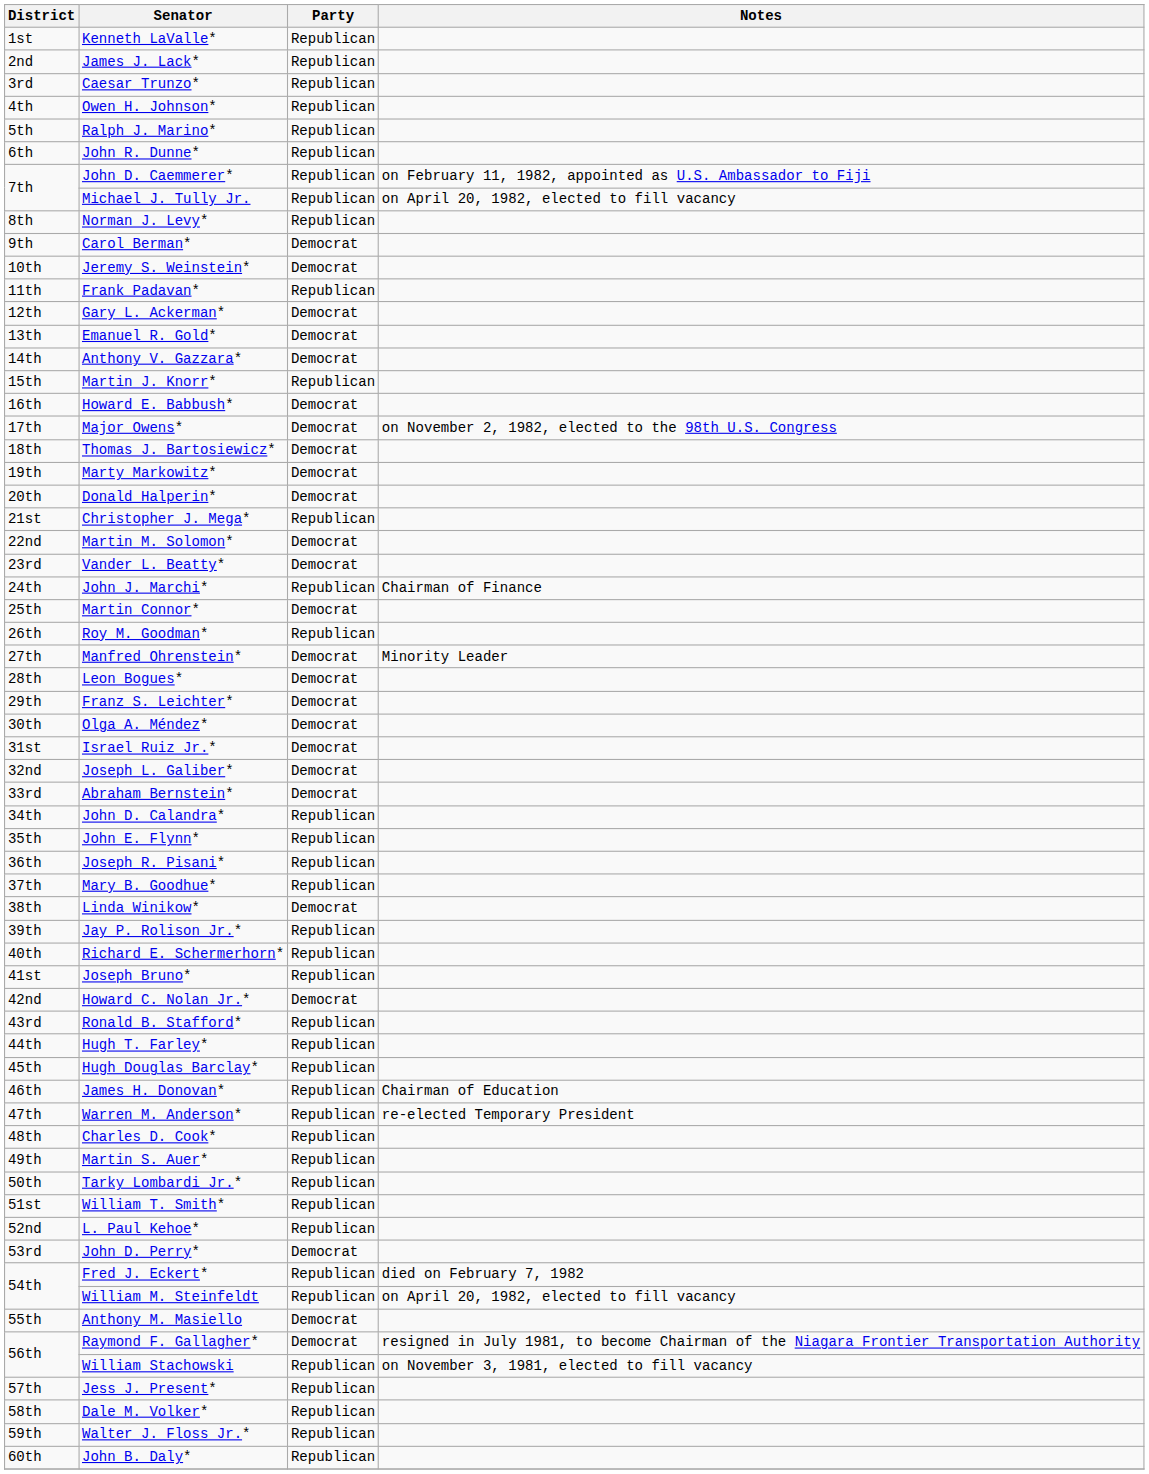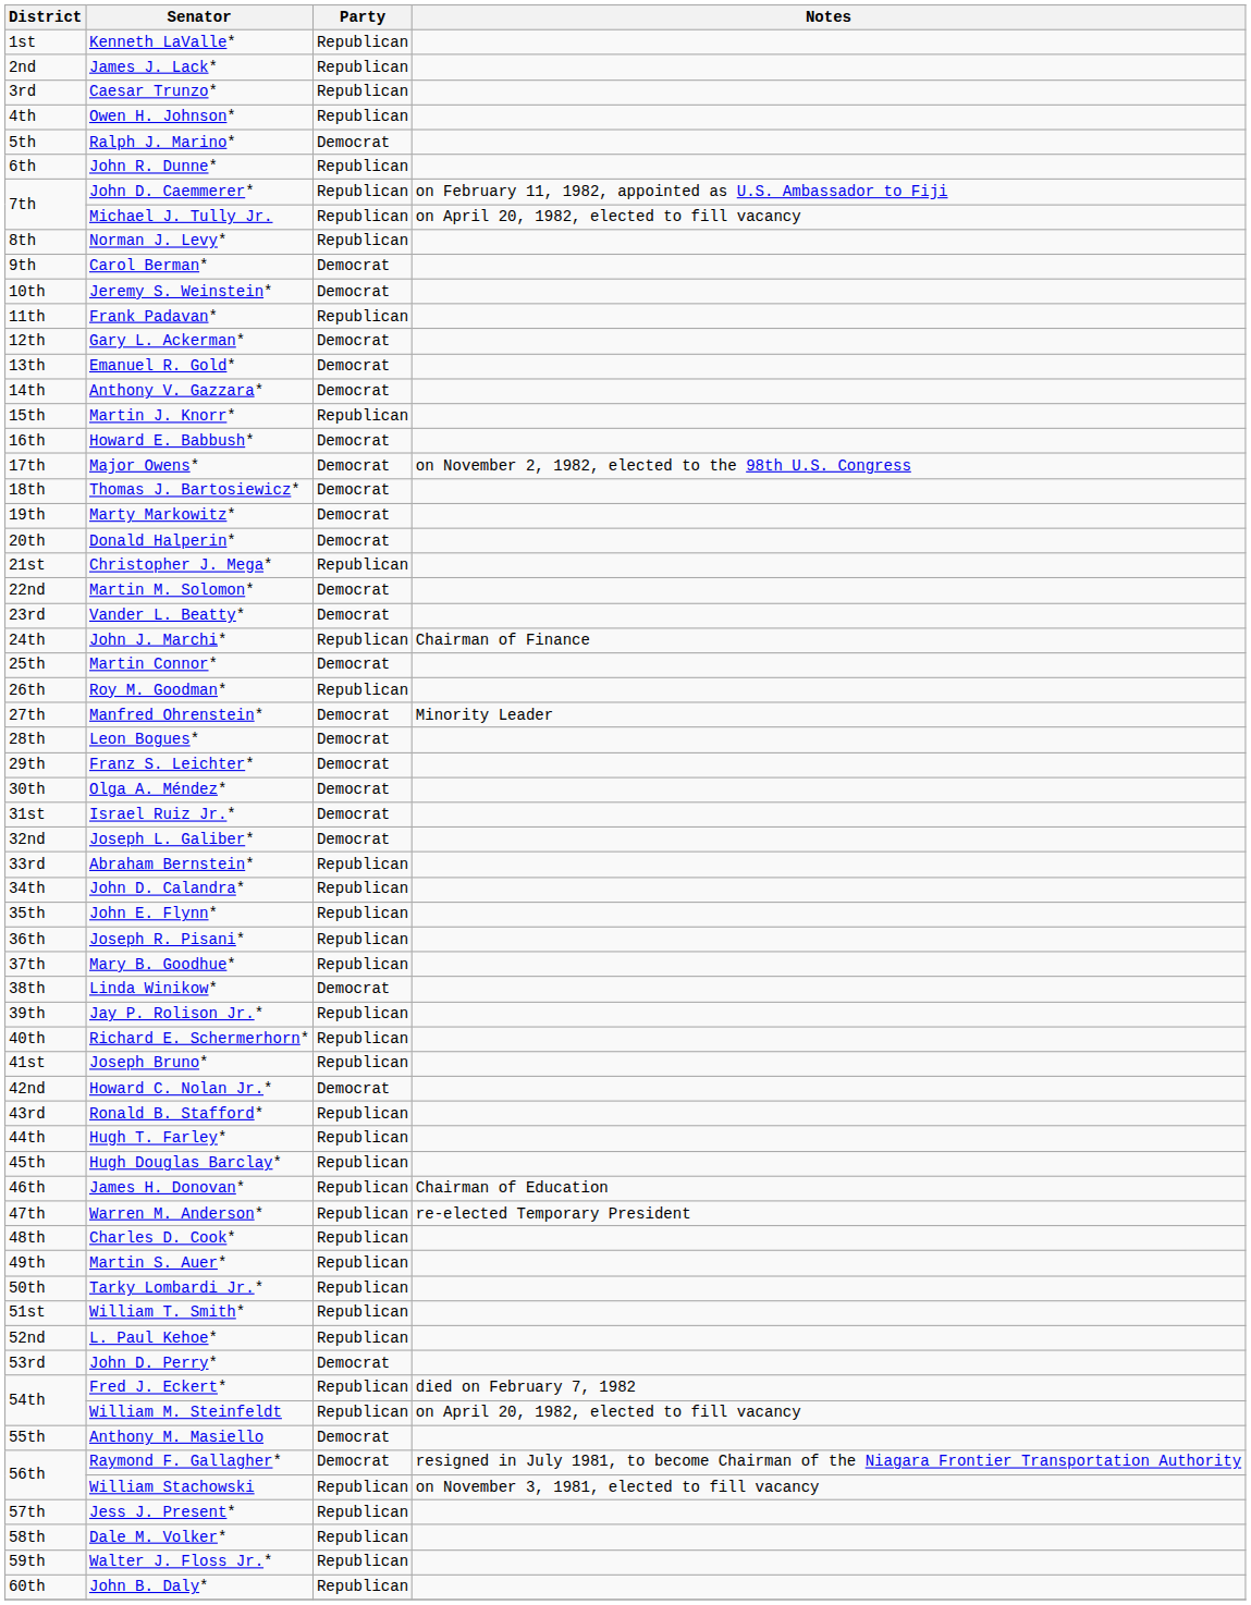Ralph J. Marino* | Party: Republican -> Democrat
Abraham Bernstein* | Party: Democrat -> Republican
